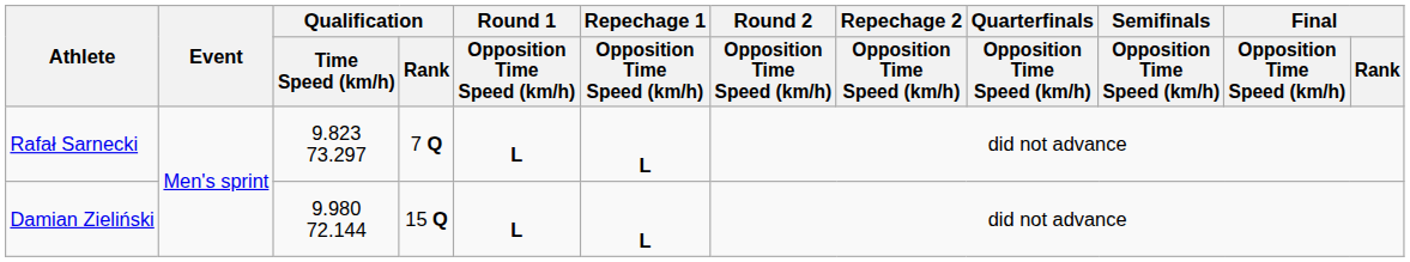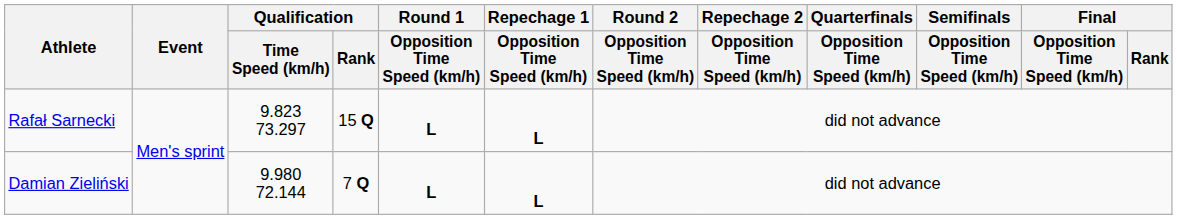Rafał Sarnecki | Qualification / Rank: 7 Q -> 15 Q
Damian Zieliński | Qualification / Rank: 15 Q -> 7 Q
